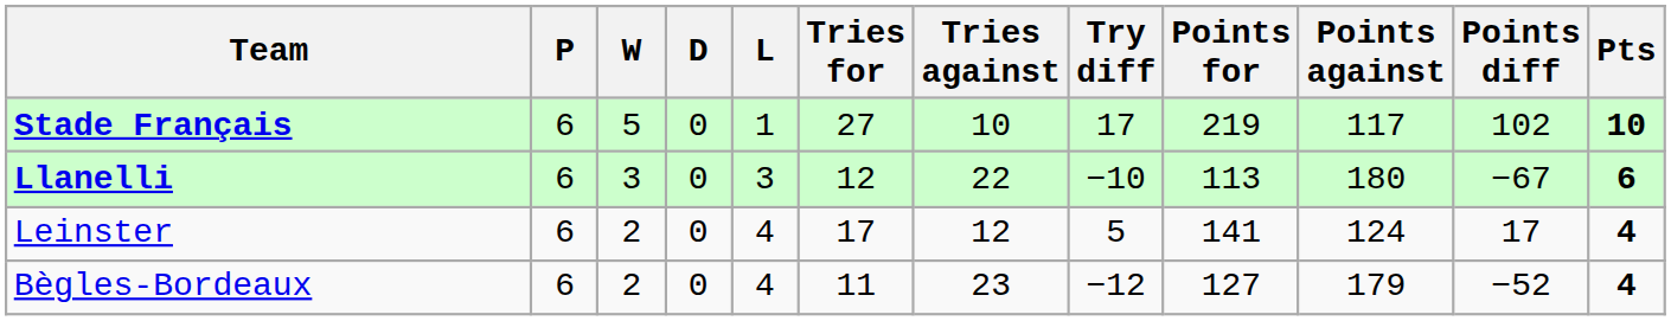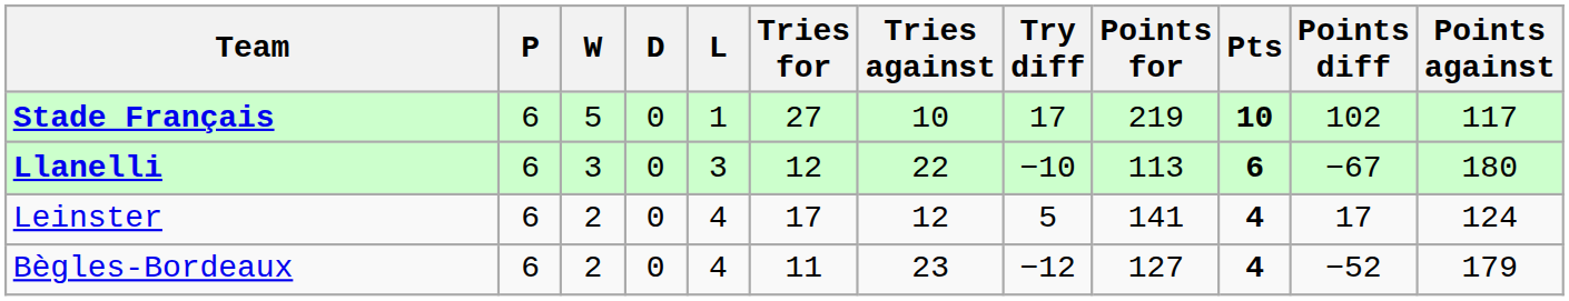columns swapped: Points against <-> Pts
